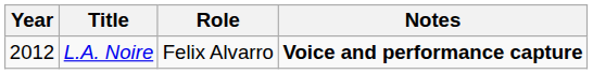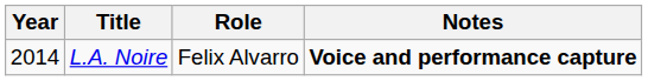L.A. Noire | Year: 2012 -> 2014
